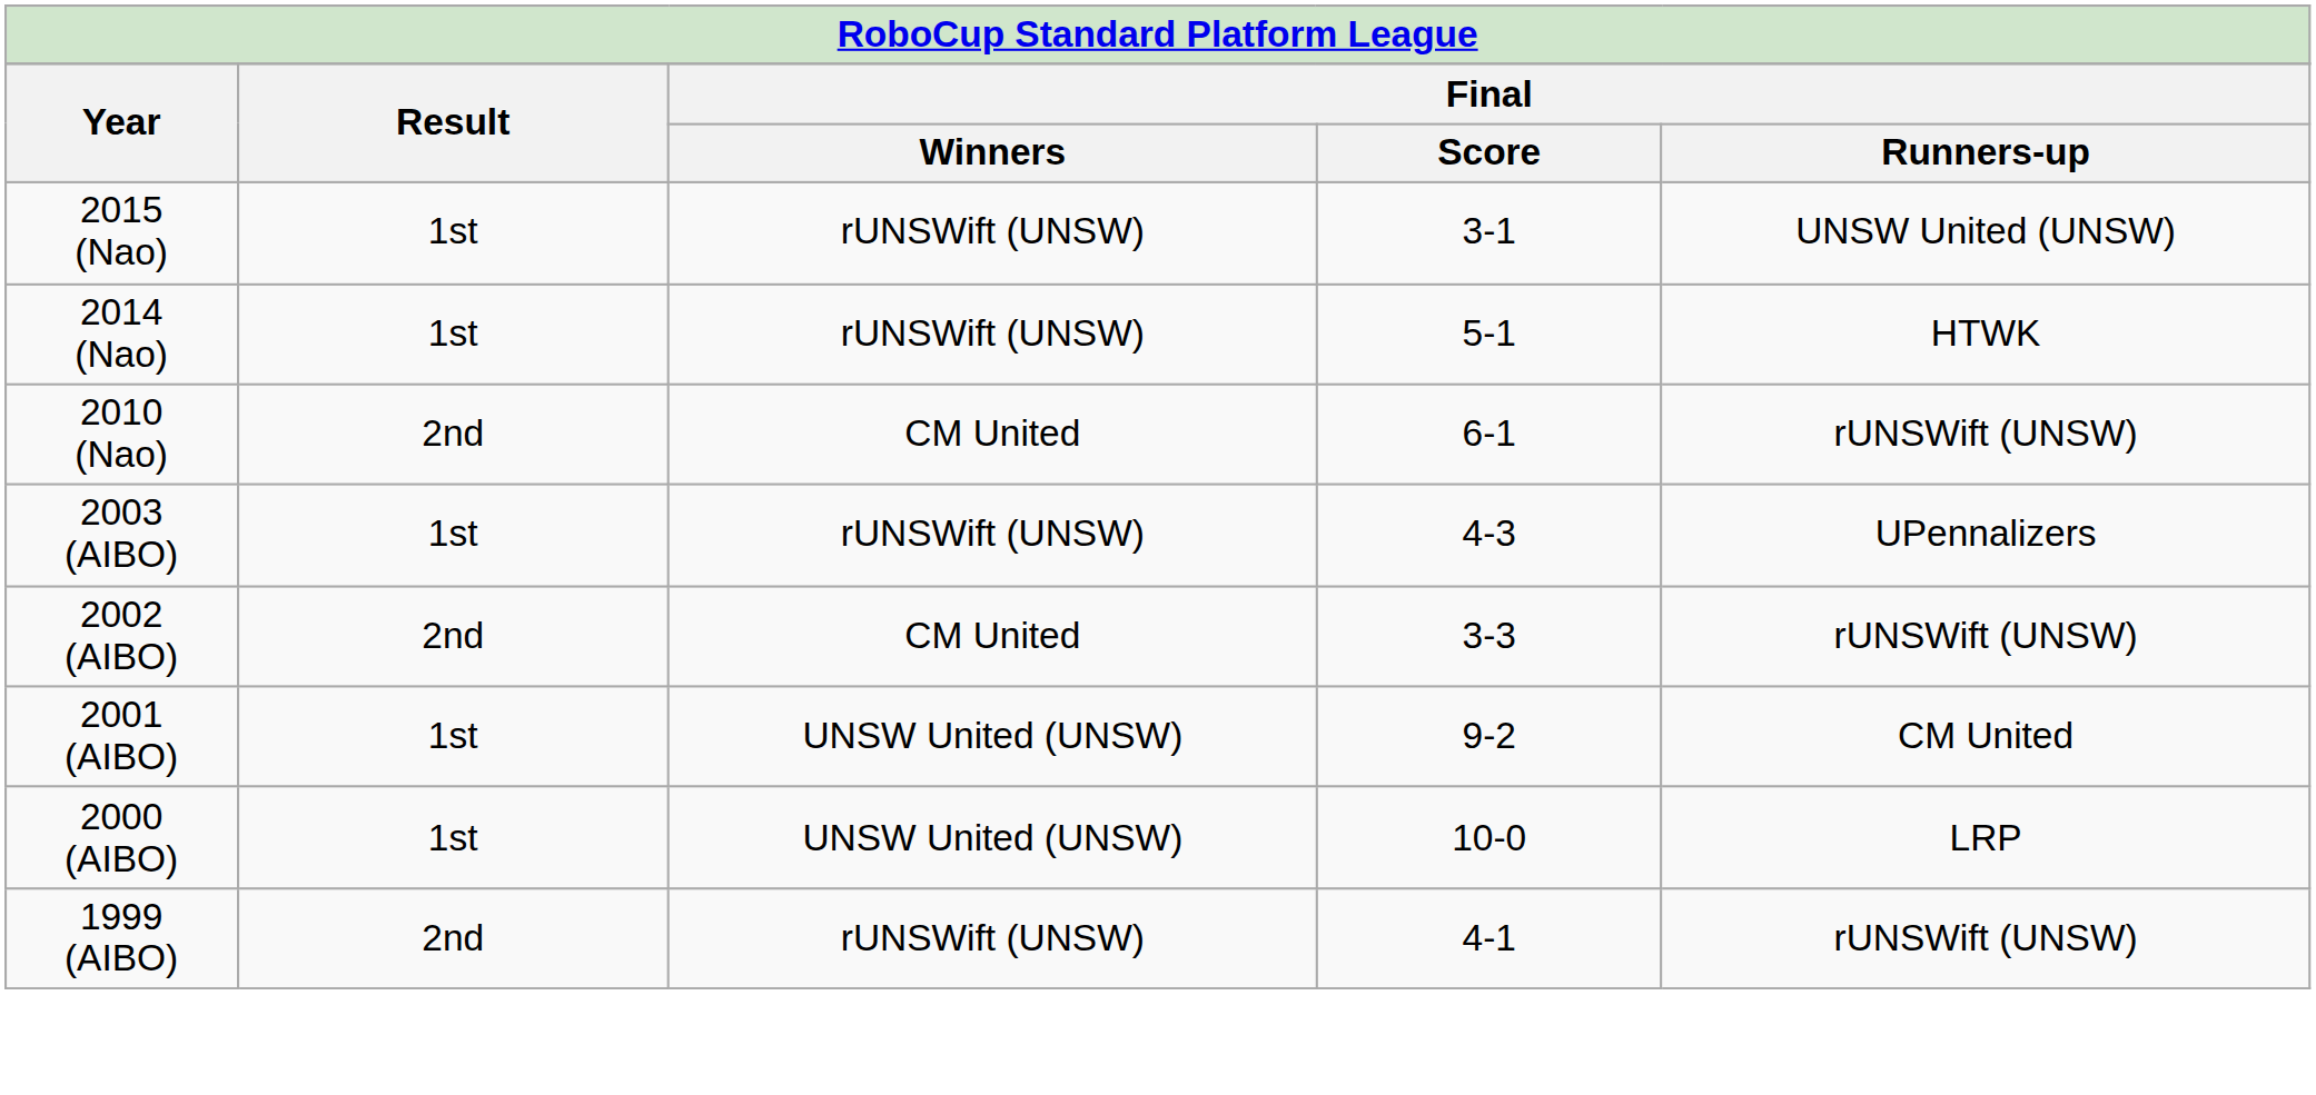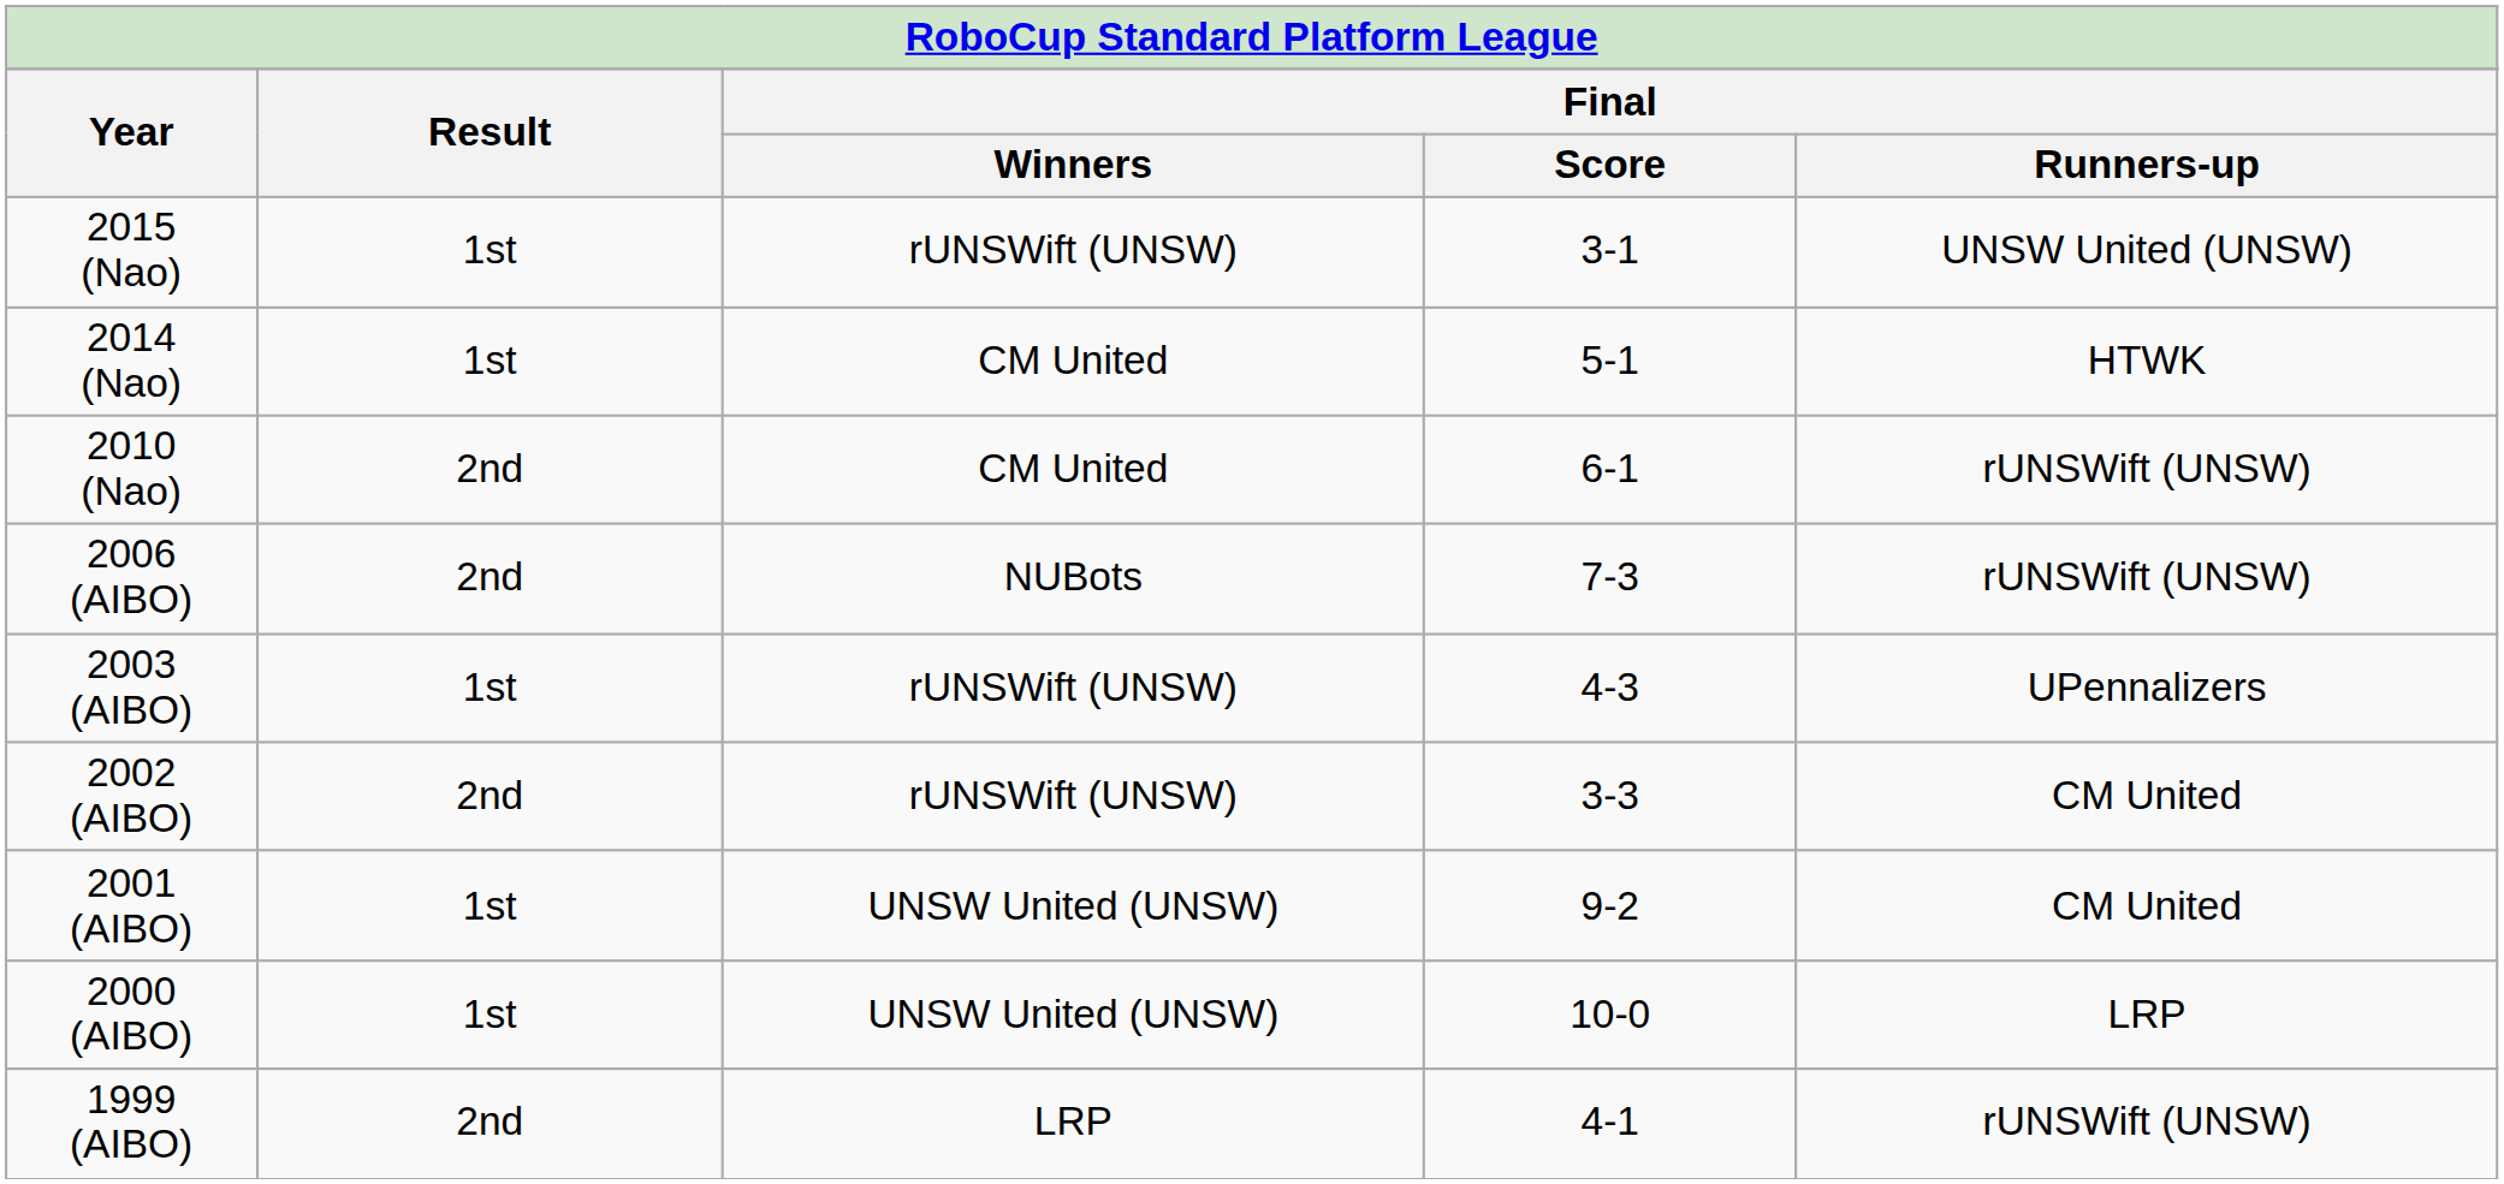2014 (Nao) | Final / Winners: rUNSWift (UNSW) -> CM United
+ row: 2006 (AIBO) | 2nd | NUBots | 7-3 | rUNSWift (UNSW)
2002 (AIBO) | Final / Winners: CM United -> rUNSWift (UNSW)
2002 (AIBO) | Final / Runners-up: rUNSWift (UNSW) -> CM United
1999 (AIBO) | Final / Winners: rUNSWift (UNSW) -> LRP
